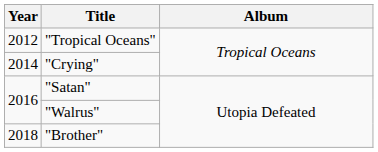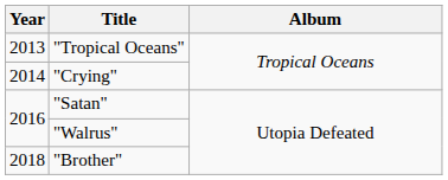"Tropical Oceans" | Year: 2012 -> 2013
